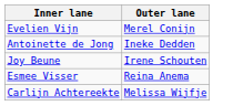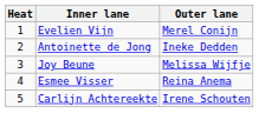+ column: Heat | 1 | 2 | 3 | 4 | 5
Joy Beune | Outer lane: Irene Schouten -> Melissa Wijfje
Carlijn Achtereekte | Outer lane: Melissa Wijfje -> Irene Schouten
